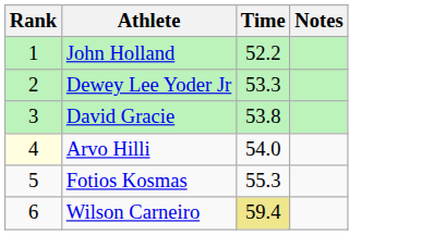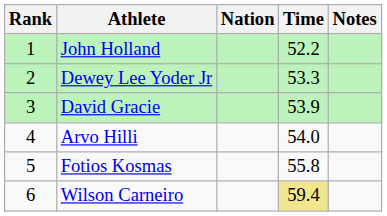+ column: Nation
David Gracie | Time: 53.8 -> 53.9
Arvo Hilli | Rank: lightyellow background -> no background
Fotios Kosmas | Time: 55.3 -> 55.8
